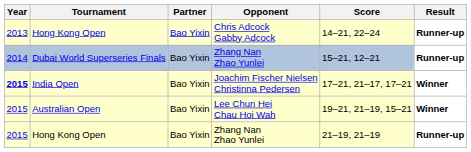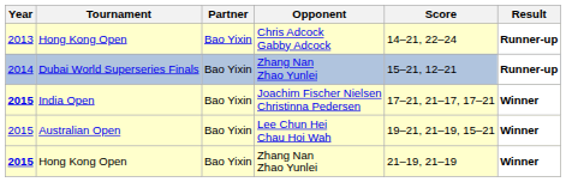Hong Kong Open / Zhang Nan Zhao Yunlei | Year: normal -> bold
Hong Kong Open / Zhang Nan Zhao Yunlei | Result: Runner-up -> Winner
